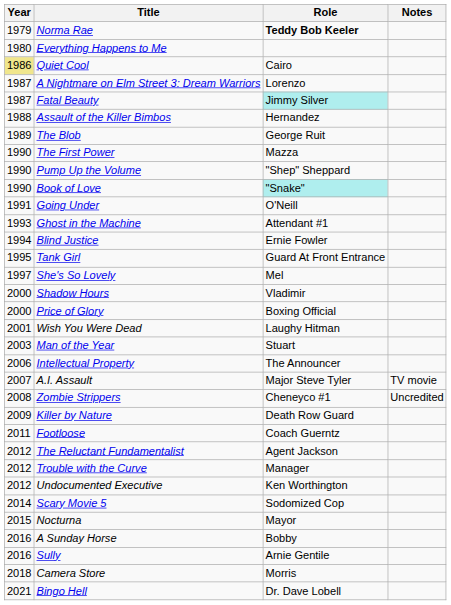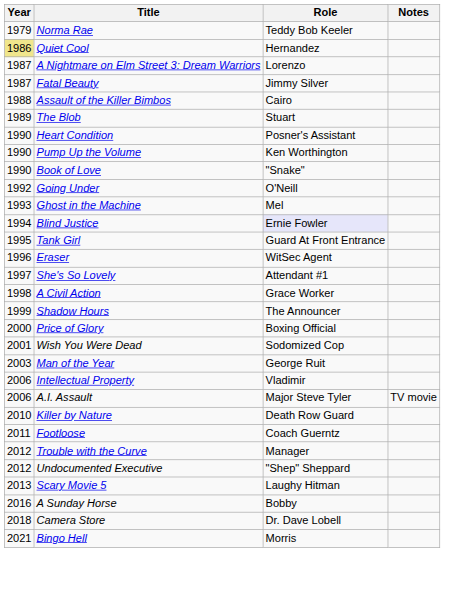Norma Rae | Role: bold -> normal
- row: 1980 | Everything Happens to Me
Quiet Cool | Role: Cairo -> Hernandez
Fatal Beauty | Role: paleturquoise background -> no background
Assault of the Killer Bimbos | Role: Hernandez -> Cairo
The Blob | Role: George Ruit -> Stuart
+ row: 1990 | Heart Condition | Posner's Assistant
- row: 1990 | The First Power | Mazza
Pump Up the Volume | Role: "Shep" Sheppard -> Ken Worthington
Book of Love | Role: paleturquoise background -> no background
Going Under | Year: 1991 -> 1992
Ghost in the Machine | Role: Attendant #1 -> Mel
Blind Justice | Role: no background -> lavender background
+ row: 1996 | Eraser | WitSec Agent
She's So Lovely | Role: Mel -> Attendant #1
+ row: 1998 | A Civil Action | Grace Worker
Shadow Hours | Year: 2000 -> 1999
Shadow Hours | Role: Vladimir -> The Announcer
Wish You Were Dead | Role: Laughy Hitman -> Sodomized Cop
Man of the Year | Role: Stuart -> George Ruit
Intellectual Property | Role: The Announcer -> Vladimir
A.I. Assault | Year: 2007 -> 2006
- row: 2008 | Zombie Strippers | Cheneyco #1 | Uncredited
Killer by Nature | Year: 2009 -> 2010
- row: 2012 | The Reluctant Fundamentalist | Agent Jackson
Undocumented Executive | Role: Ken Worthington -> "Shep" Sheppard
Scary Movie 5 | Year: 2014 -> 2013
Scary Movie 5 | Role: Sodomized Cop -> Laughy Hitman
- row: 2015 | Nocturna | Mayor
- row: 2016 | Sully | Arnie Gentile
Camera Store | Role: Morris -> Dr. Dave Lobell
Bingo Hell | Role: Dr. Dave Lobell -> Morris
